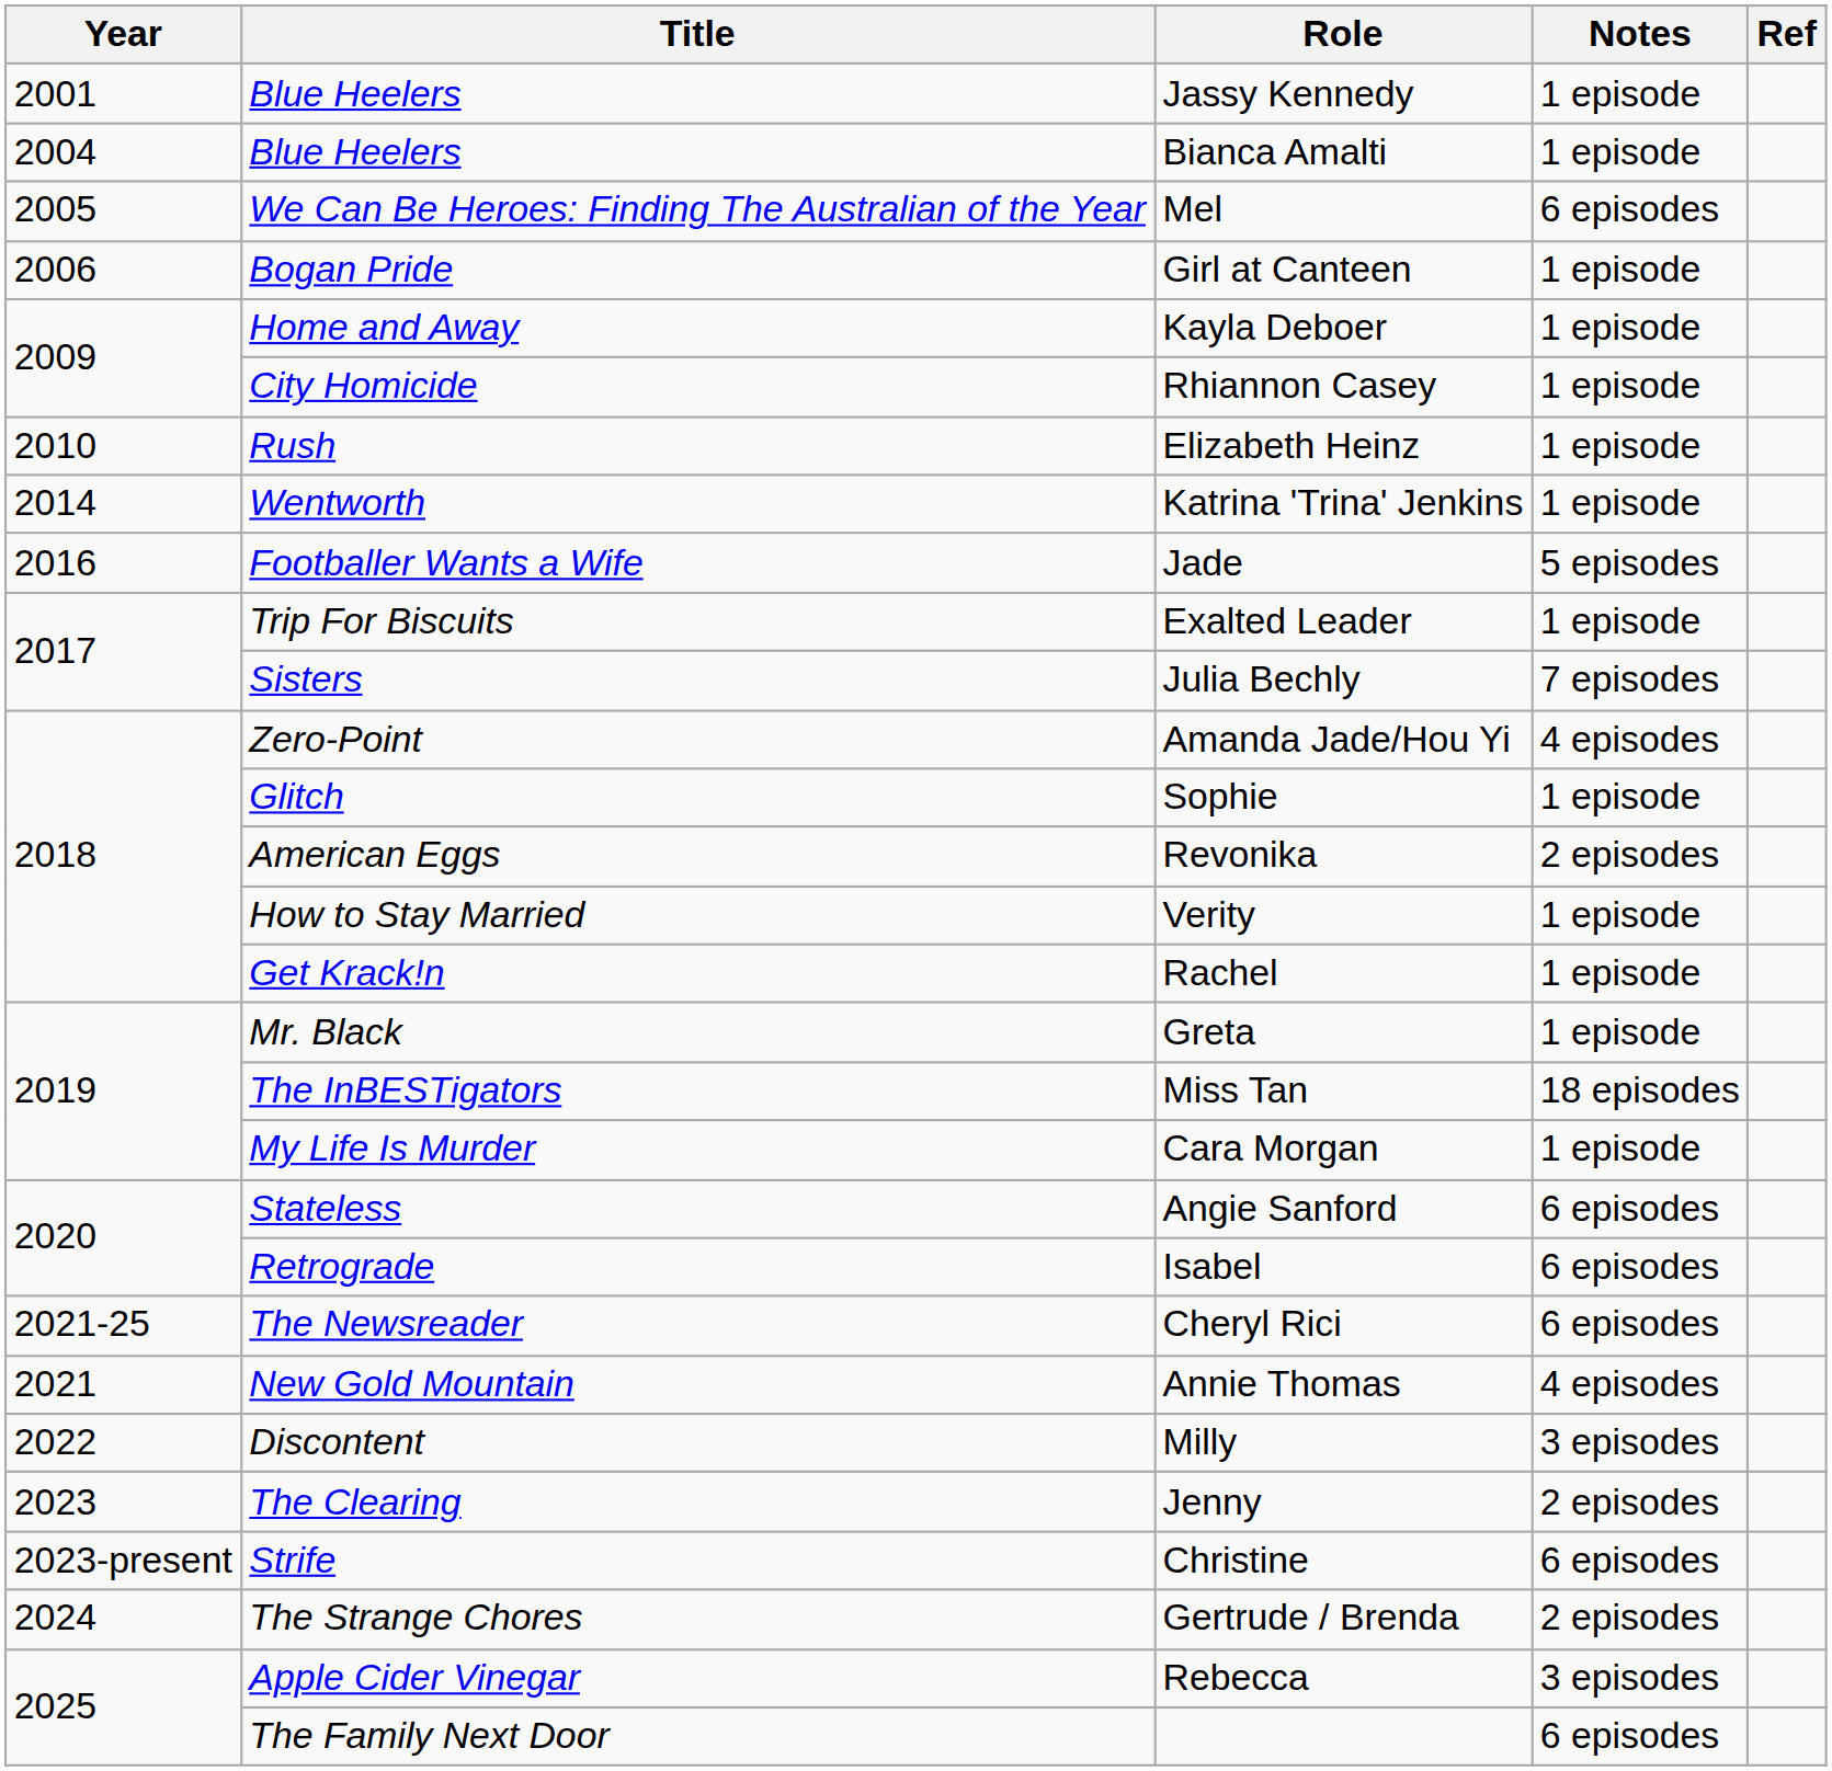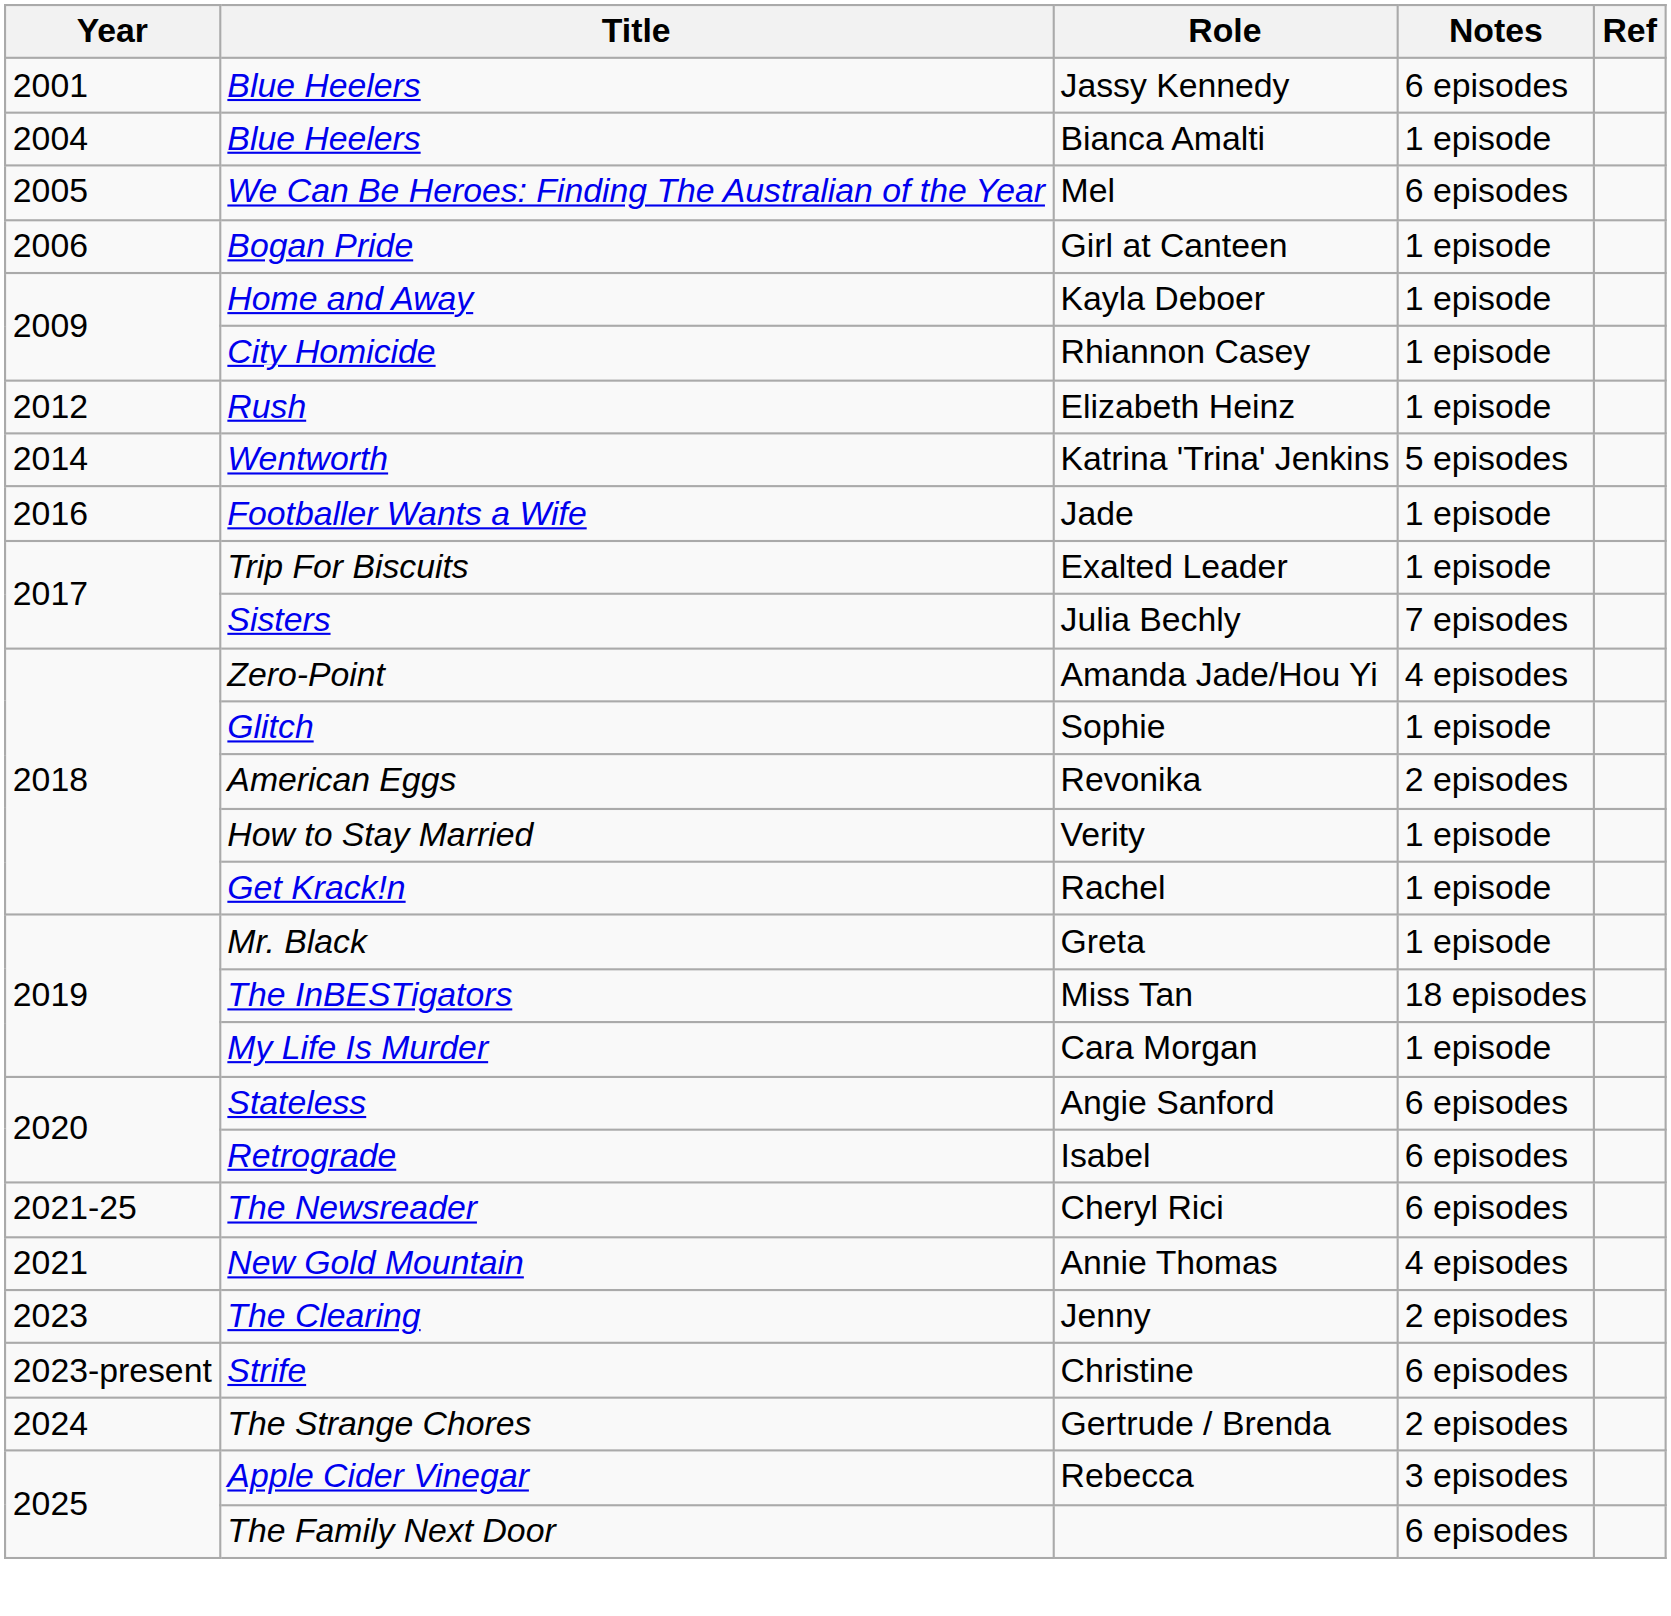Jassy Kennedy | Notes: 1 episode -> 6 episodes
Elizabeth Heinz | Year: 2010 -> 2012
Katrina 'Trina' Jenkins | Notes: 1 episode -> 5 episodes
Jade | Notes: 5 episodes -> 1 episode
- row: 2022 | Discontent | Milly | 3 episodes
